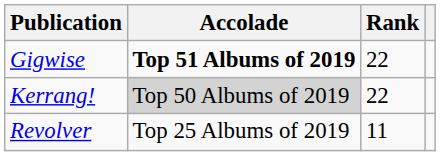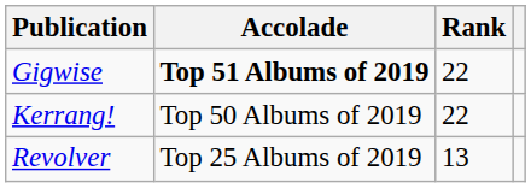Kerrang! | Accolade: lightgrey background -> no background
Revolver | Rank: 11 -> 13
